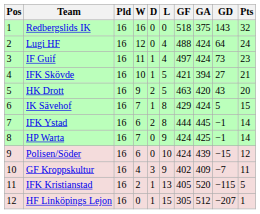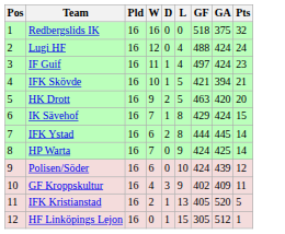- column: GD | 143 | 64 | 73 | 27 | 43 | 5 | −1 | −1 | −15 | −7 | −115 | −207
